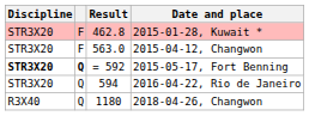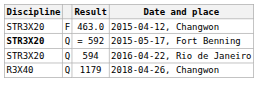- row: STR3X20 | F | 462.8 | 2015-01-28, Kuwait *
2015-04-12, Changwon | Result: 563.0 -> 463.0
2015-05-17, Fort Benning | column 2: bold -> normal
2018-04-26, Changwon | Result: 1180 -> 1179
